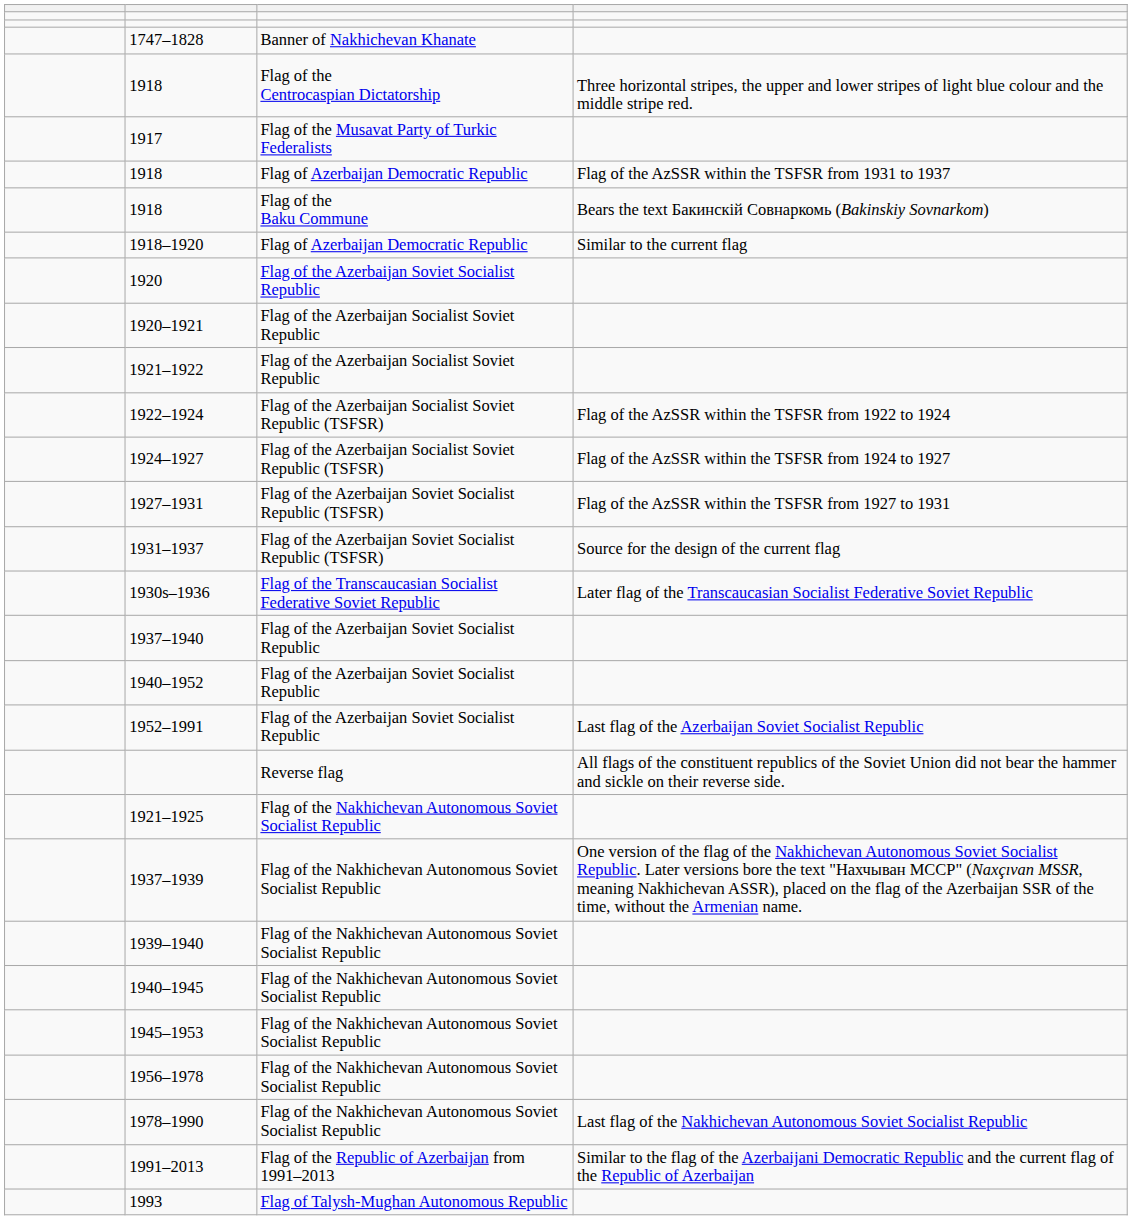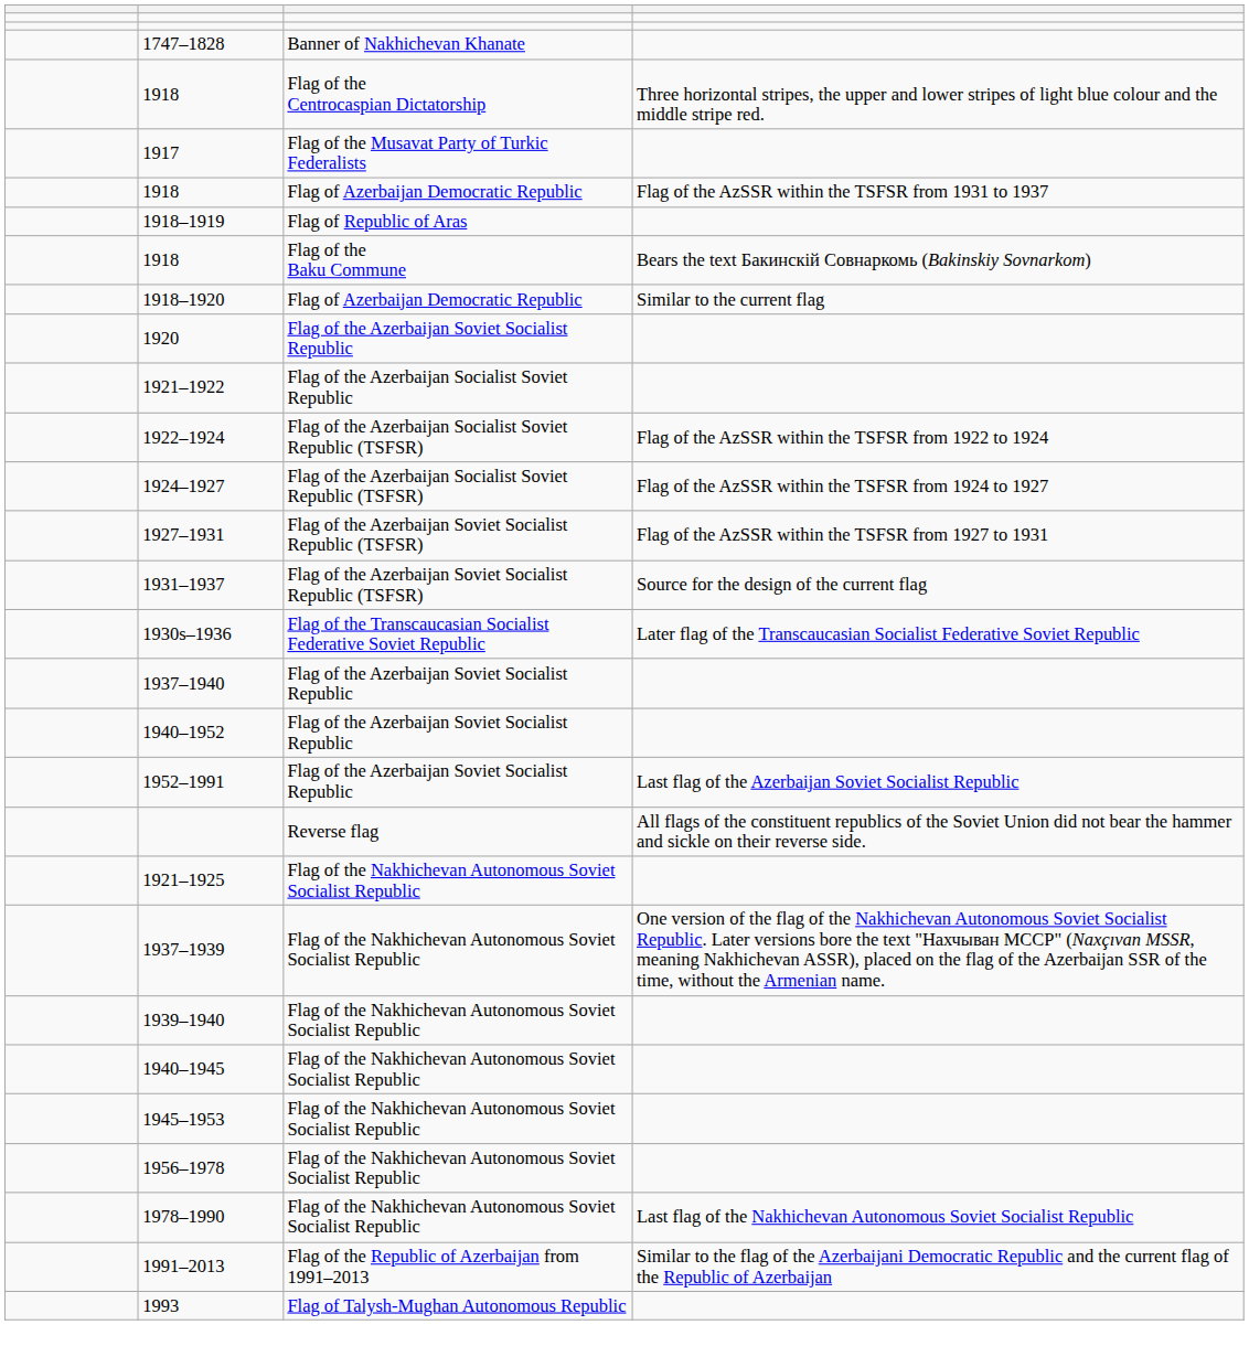+ row: 1918–1919 | Flag of Republic of Aras
- row: 1920–1921 | Flag of the Azerbaijan Socialist Soviet Republic
